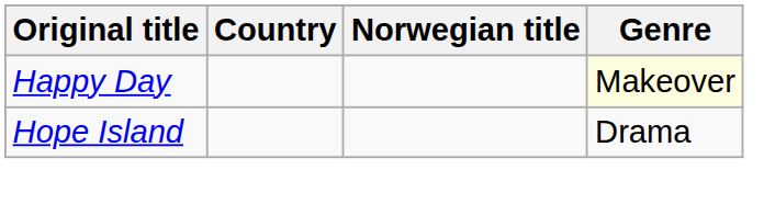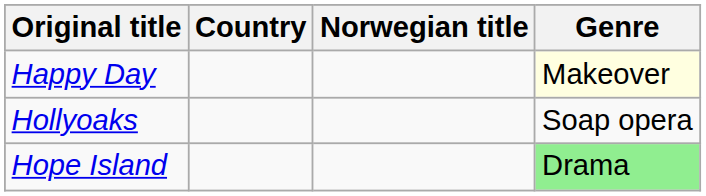+ row: Hollyoaks | Soap opera
Hope Island | Genre: no background -> lightgreen background
